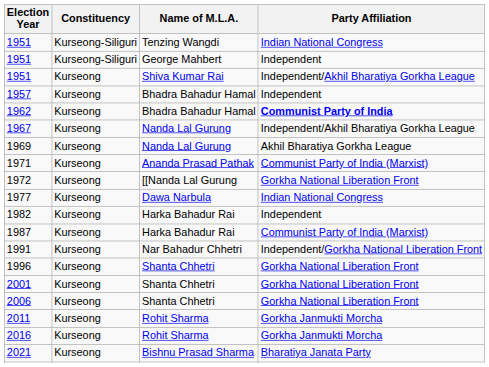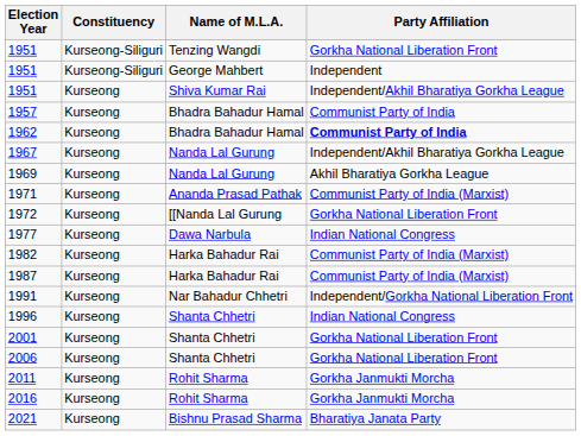1951 / Tenzing Wangdi | Party Affiliation: Indian National Congress -> Gorkha National Liberation Front
1957 | Party Affiliation: Independent -> Communist Party of India
1982 | Party Affiliation: Independent -> Communist Party of India (Marxist)
1996 | Party Affiliation: Gorkha National Liberation Front -> Indian National Congress
